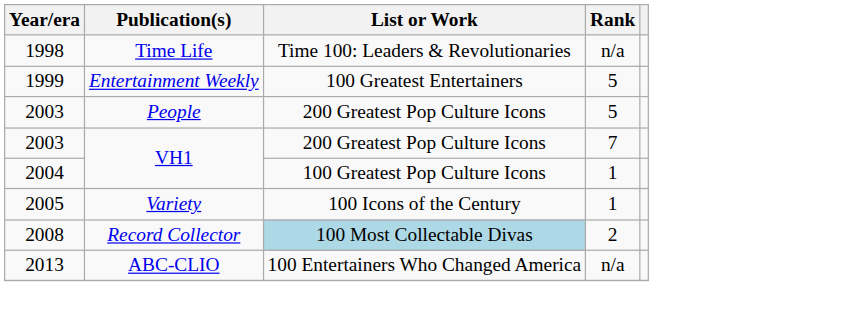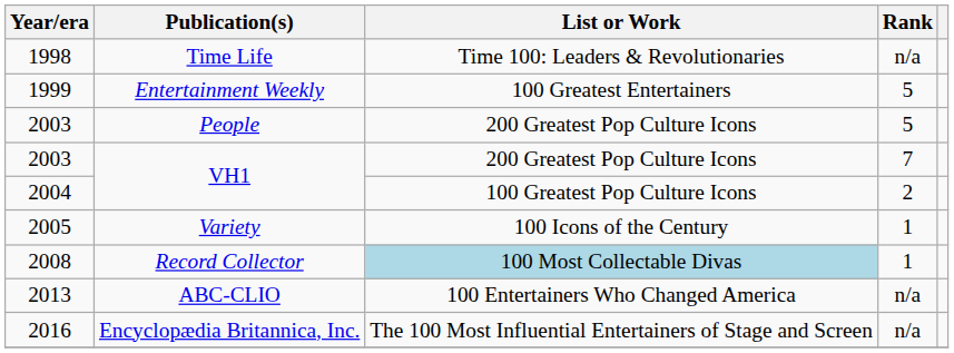2004 | Rank: 1 -> 2
2008 | Rank: 2 -> 1
+ row: 2016 | Encyclopædia Britannica, Inc. | The 100 Most Influential Entertainers of Stage and Screen | n/a
